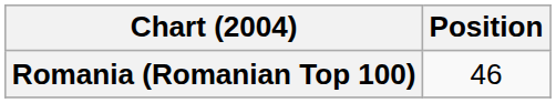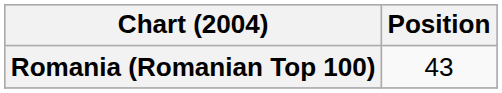Romania (Romanian Top 100) | Position: 46 -> 43
